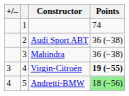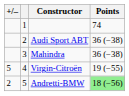Virgin-Citroën | +/–: 3 -> 5
Virgin-Citroën | Points: bold -> normal
Andretti-BMW | +/–: 4 -> 2
